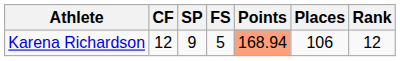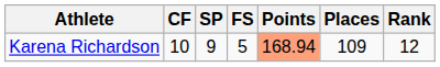Karena Richardson | CF: 12 -> 10
Karena Richardson | Places: 106 -> 109
